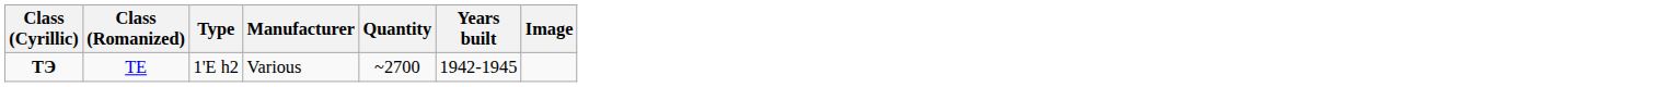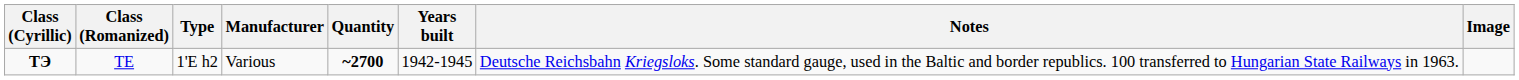+ column: Notes | Deutsche Reichsbahn Kriegsloks. Some standard gauge, used in the Baltic and border republics. 100 transferred to Hungarian State Railways in 1963.
ТЭ | Quantity: normal -> bold
